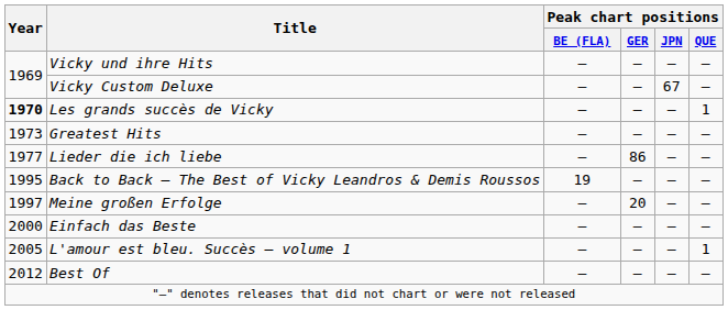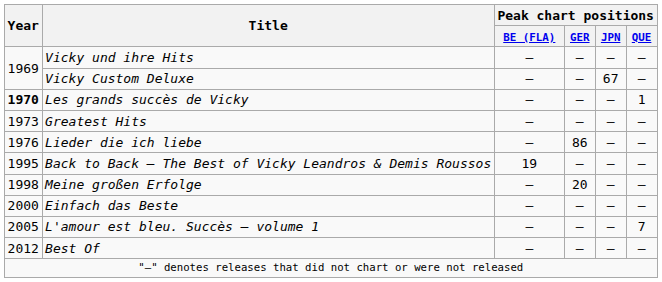Lieder die ich liebe | Year: 1977 -> 1976
Meine großen Erfolge | Year: 1997 -> 1998
L'amour est bleu. Succès – volume 1 | Peak chart positions / QUE: 1 -> 7
